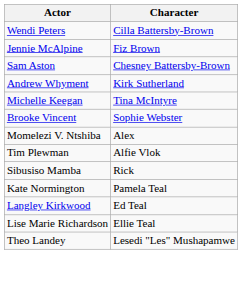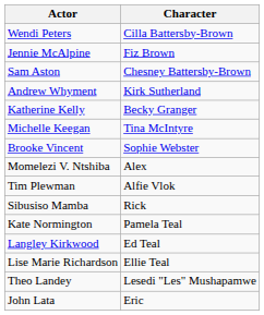+ row: Katherine Kelly | Becky Granger
+ row: John Lata | Eric
